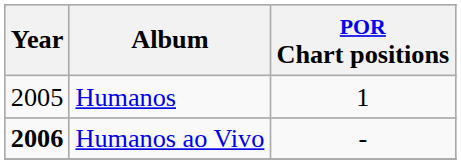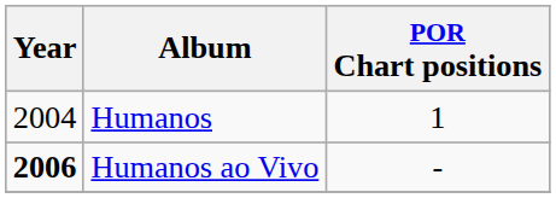Humanos | Year: 2005 -> 2004
